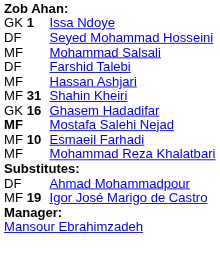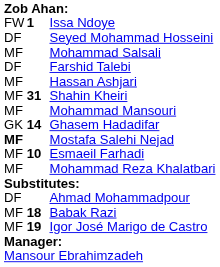Issa Ndoye | column 1: GK -> FW
+ row: MF | Mohammad Mansouri
Ghasem Hadadifar | column 2: 16 -> 14
+ row: MF | 18 | Babak Razi
